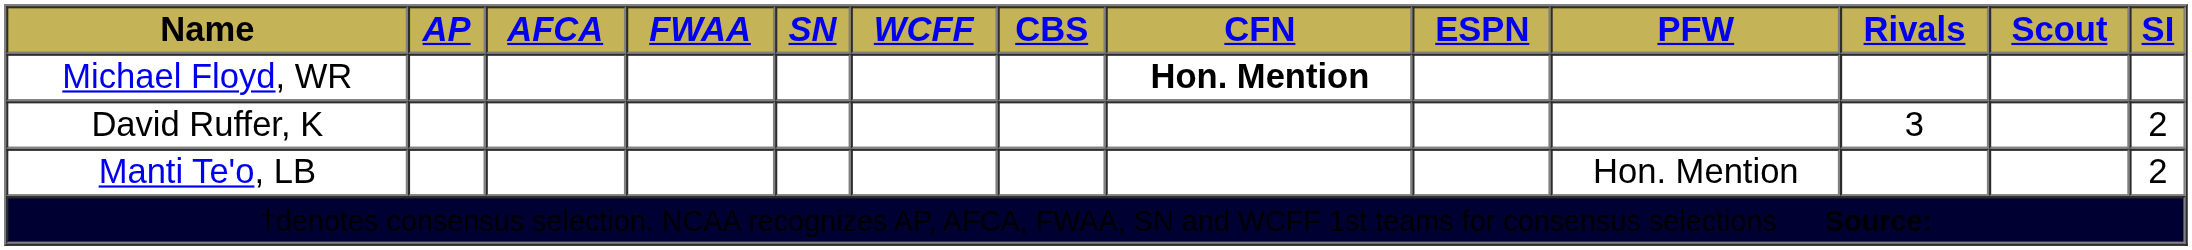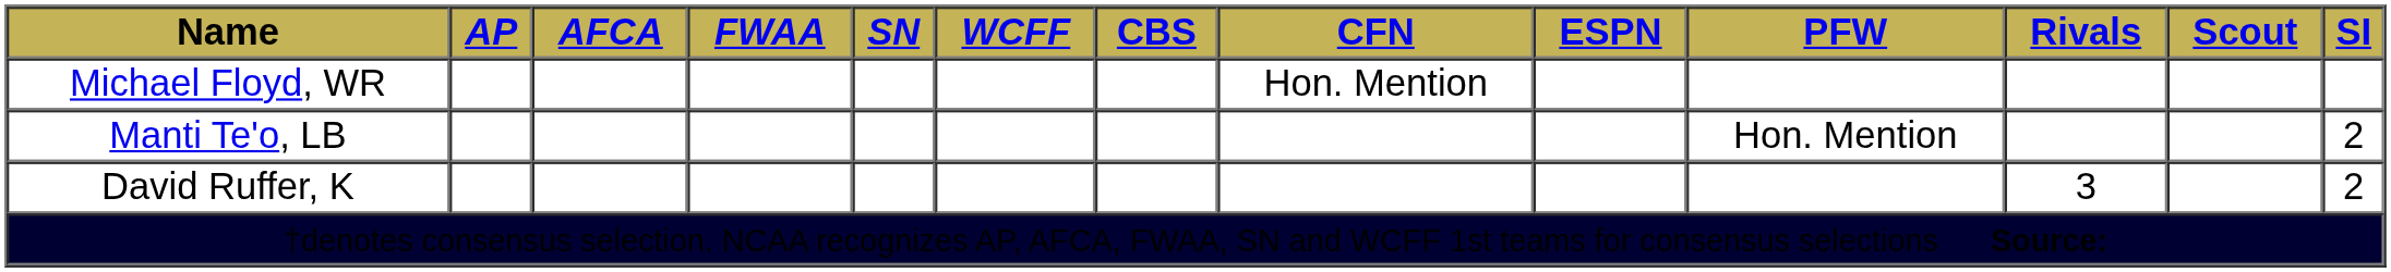Michael Floyd, WR | CFN: bold -> normal
rows swapped: Manti Te'o, LB <-> David Ruffer, K
